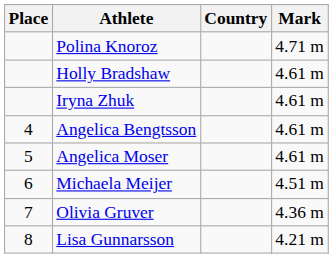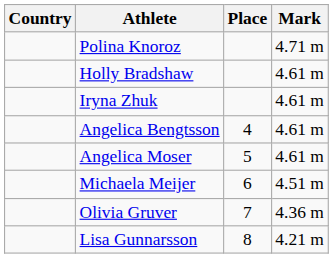columns swapped: Place <-> Country
